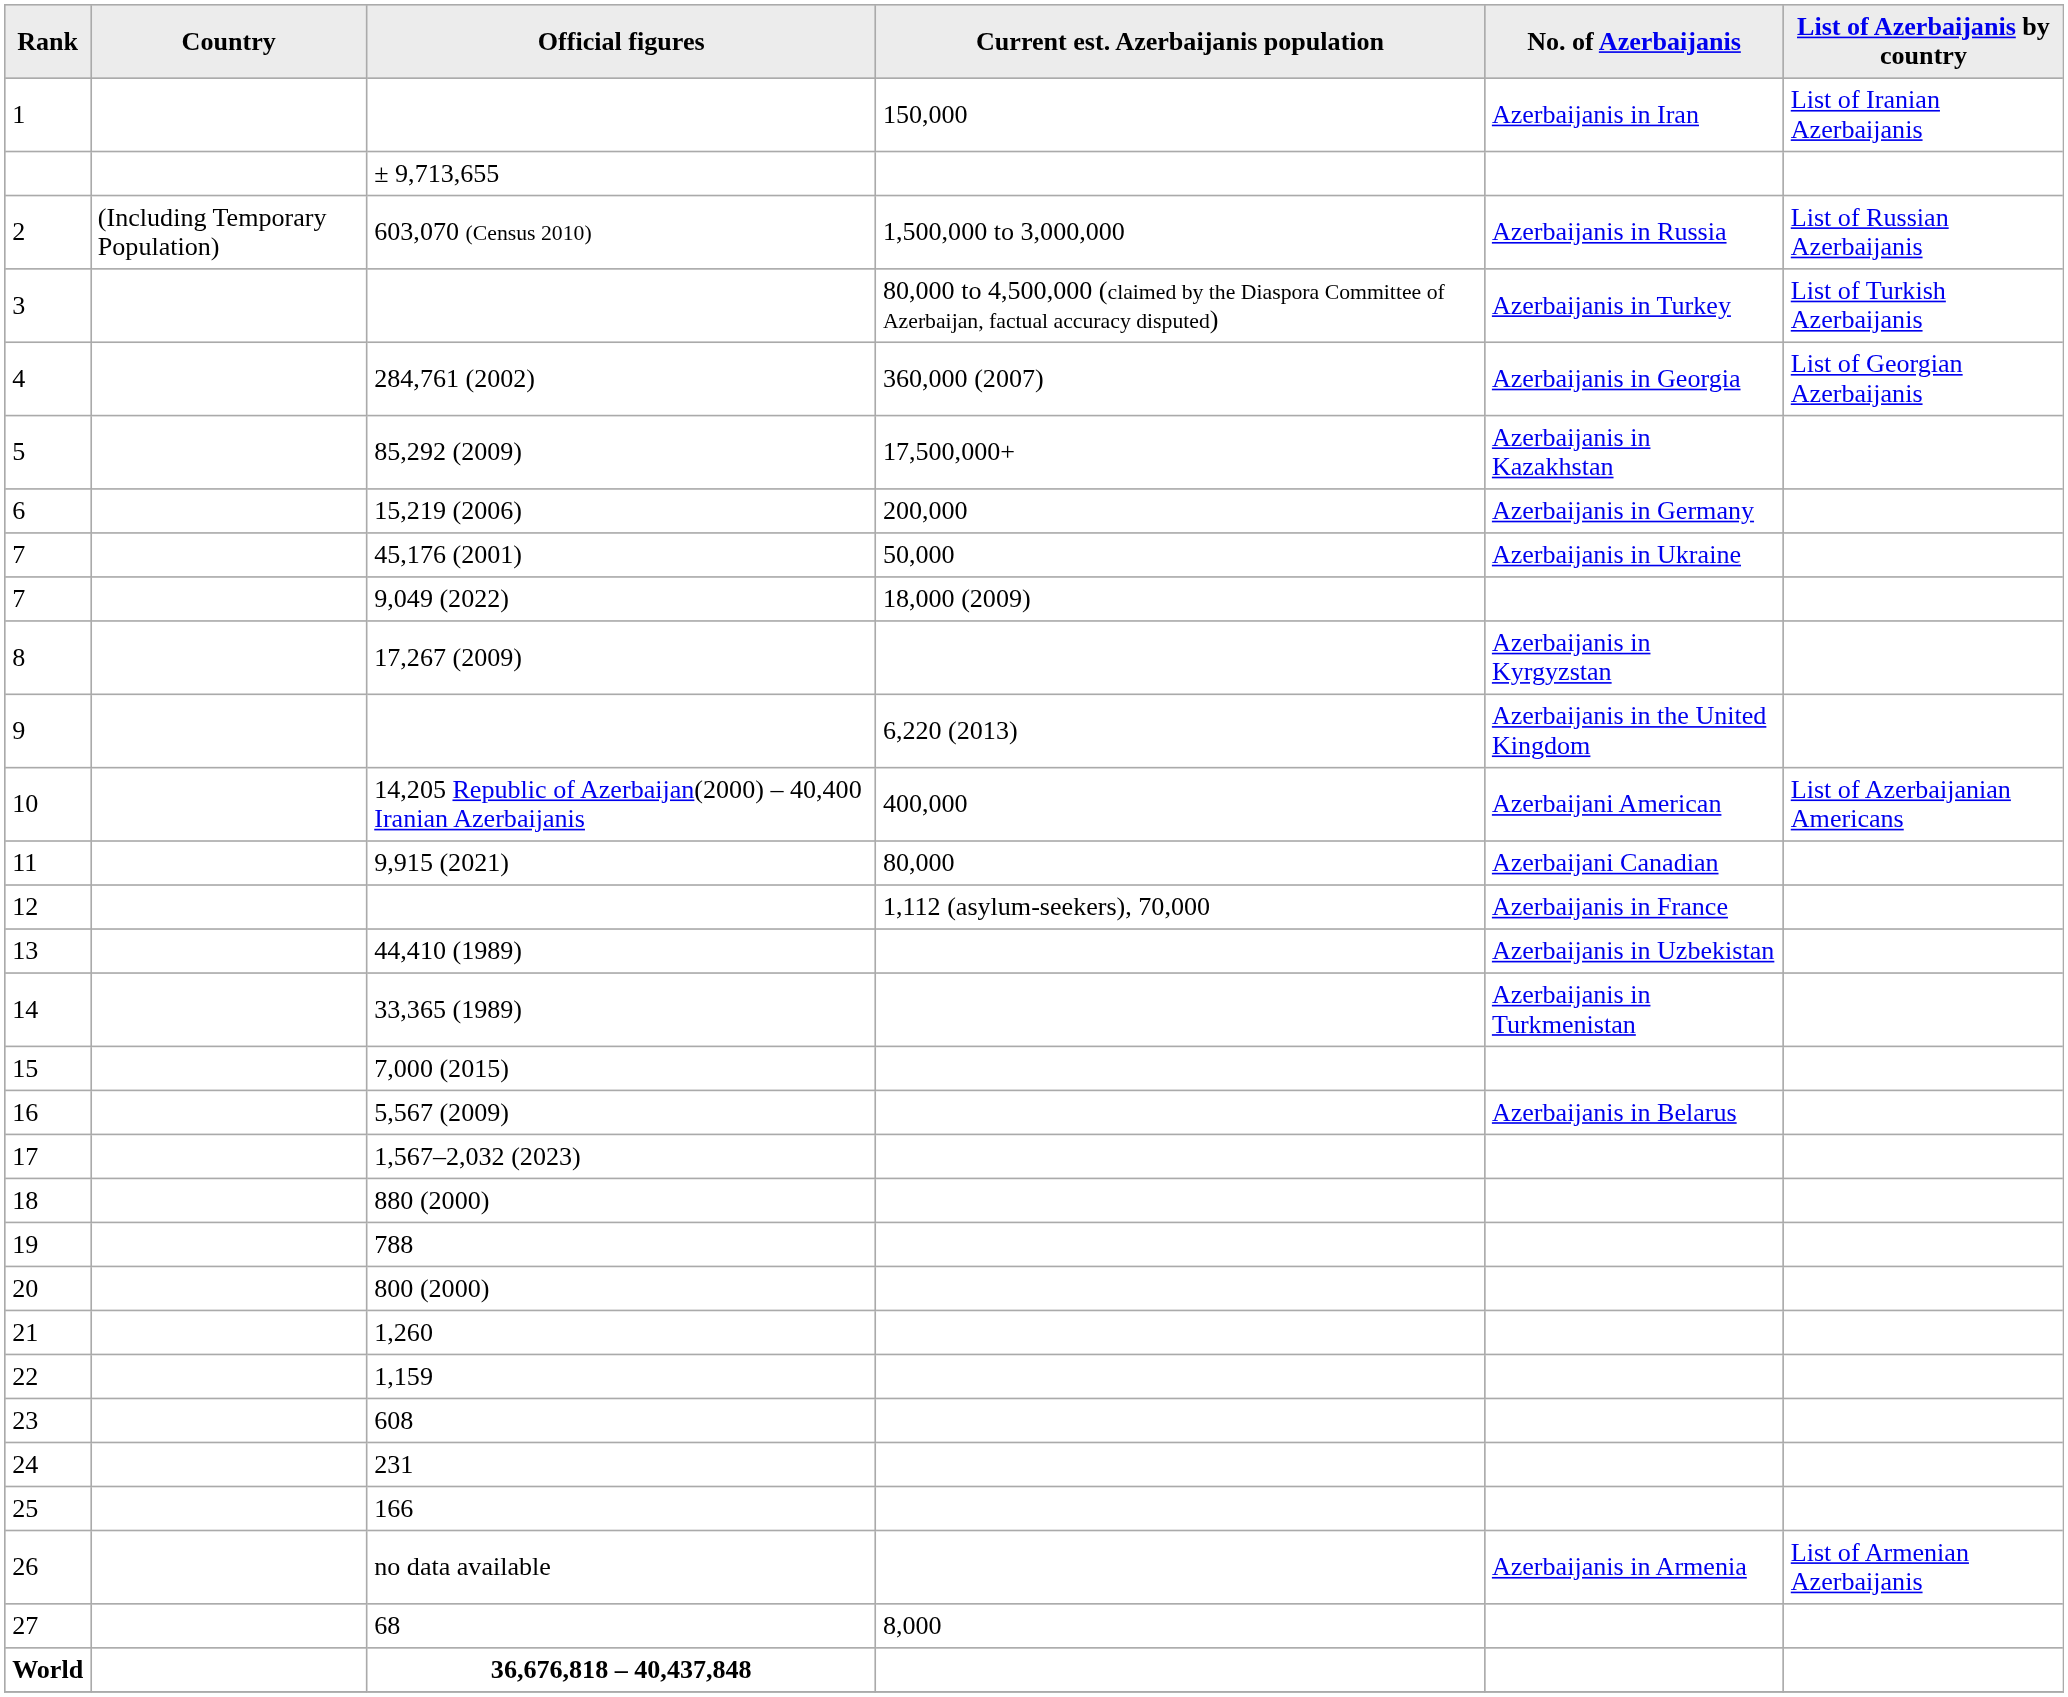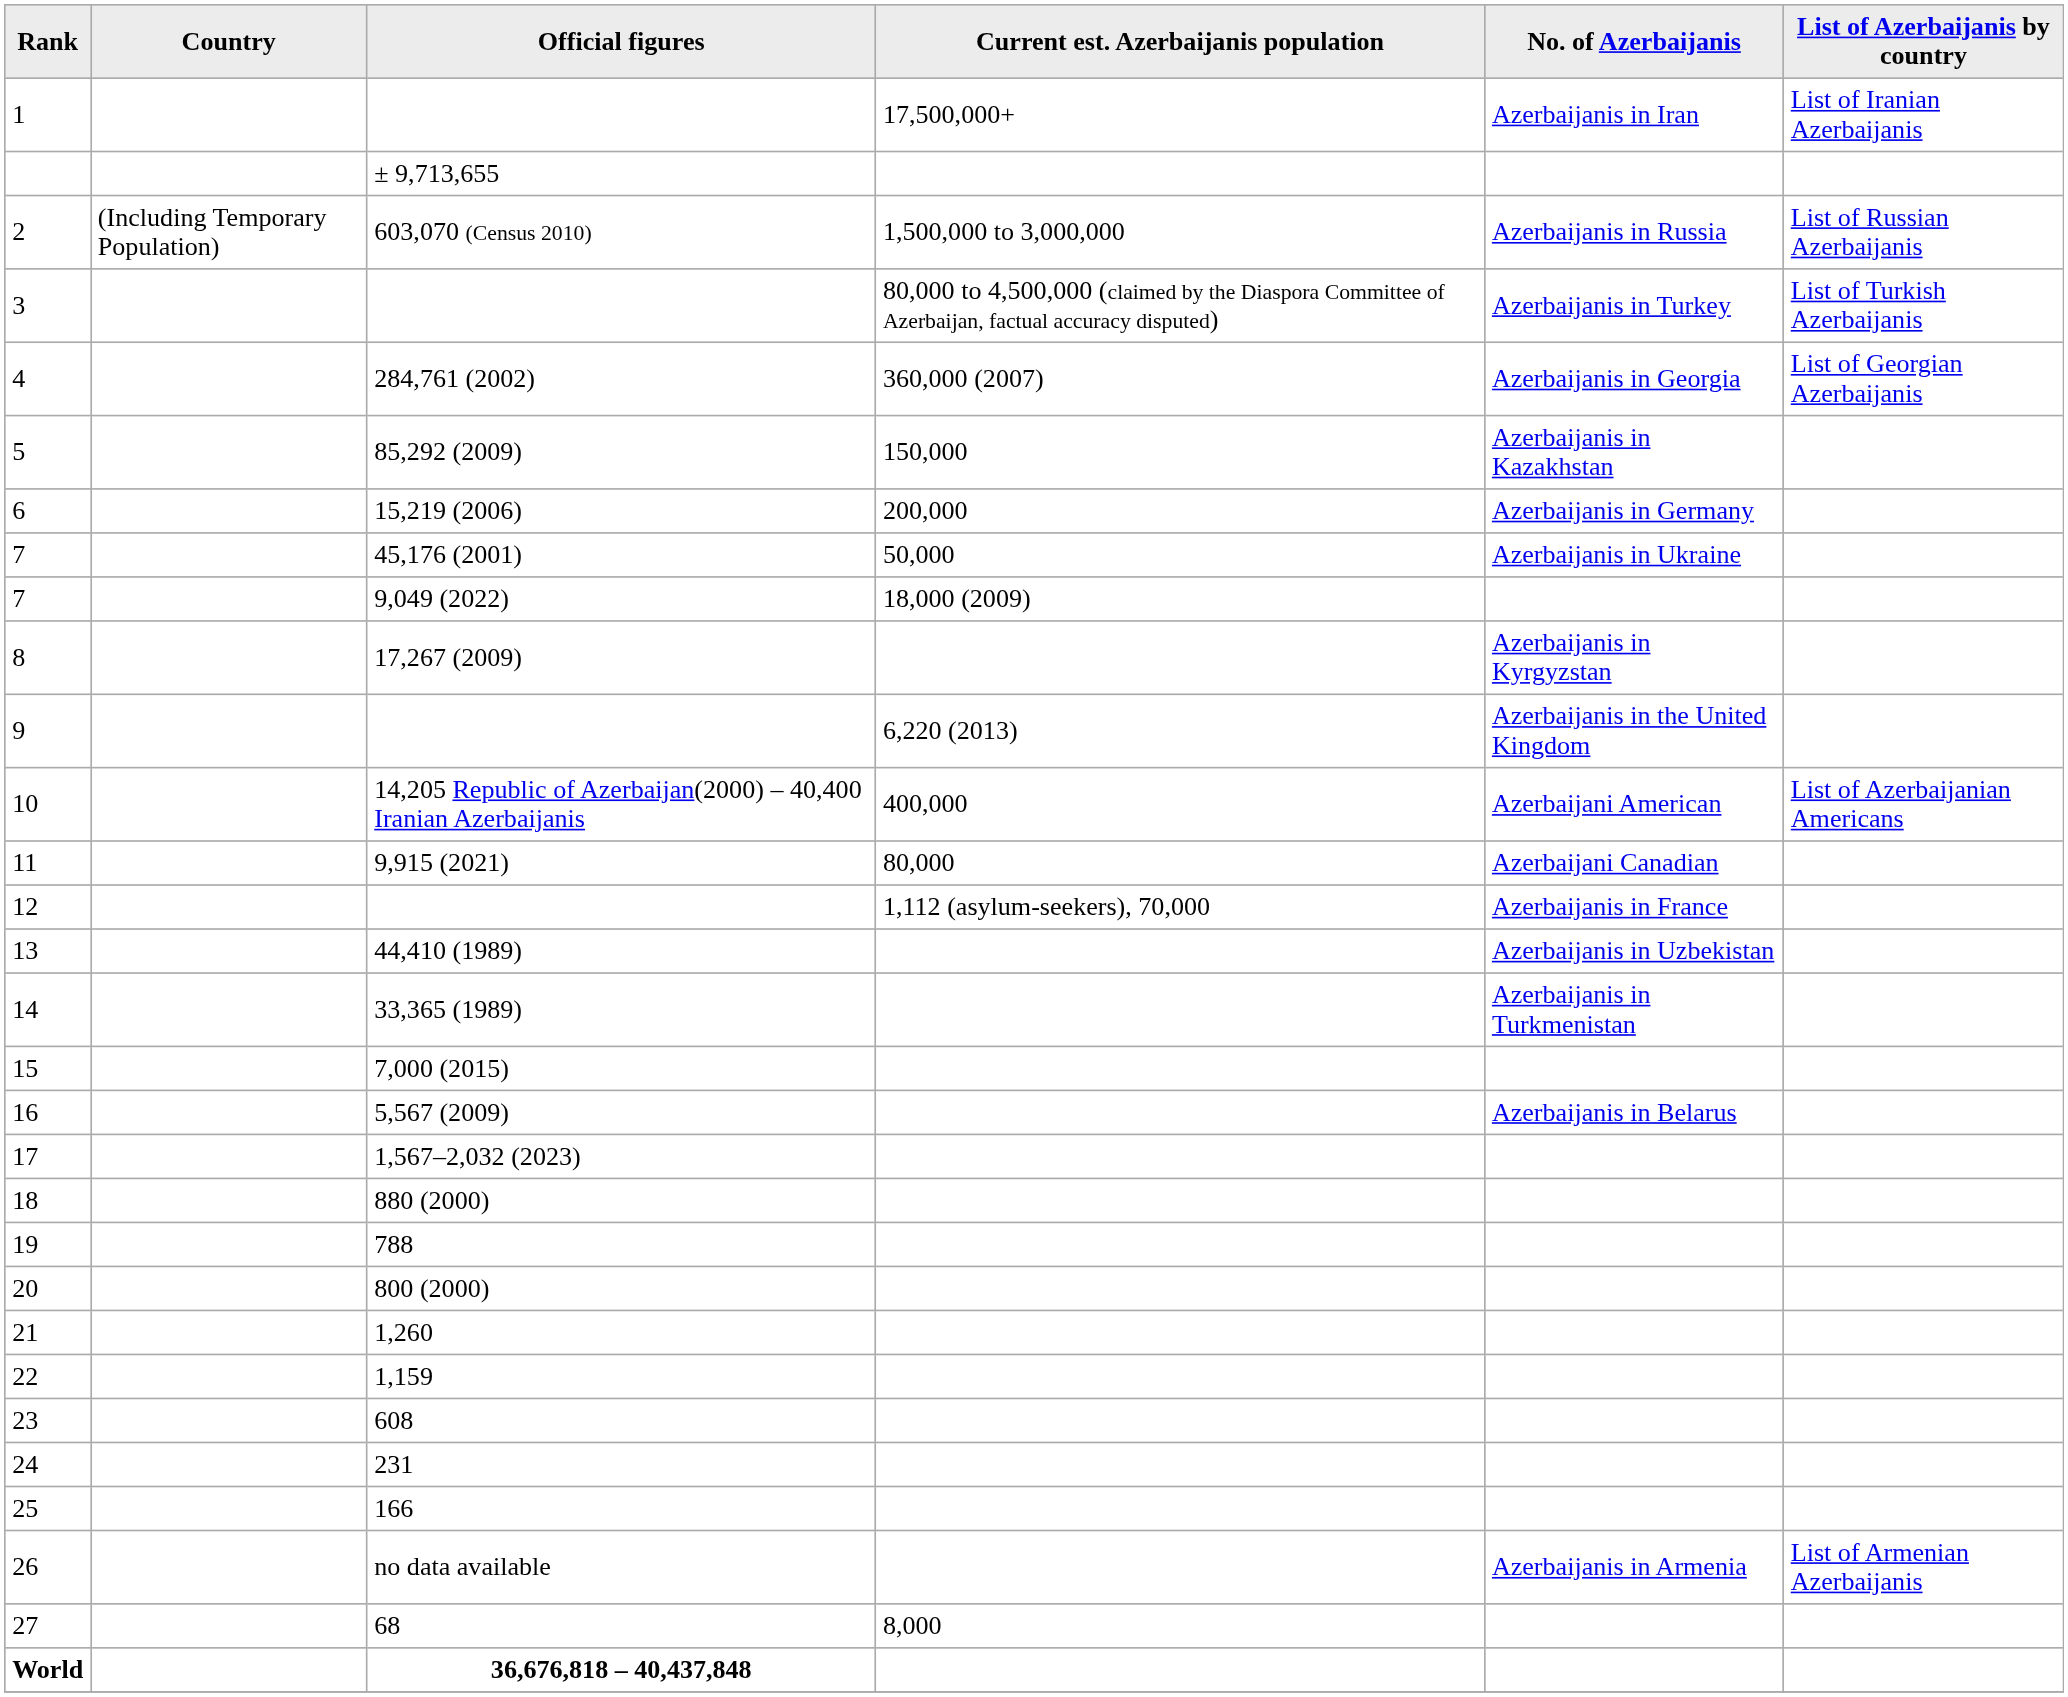1 | Current est. Azerbaijanis population: 150,000 -> 17,500,000+
5 | Current est. Azerbaijanis population: 17,500,000+ -> 150,000
